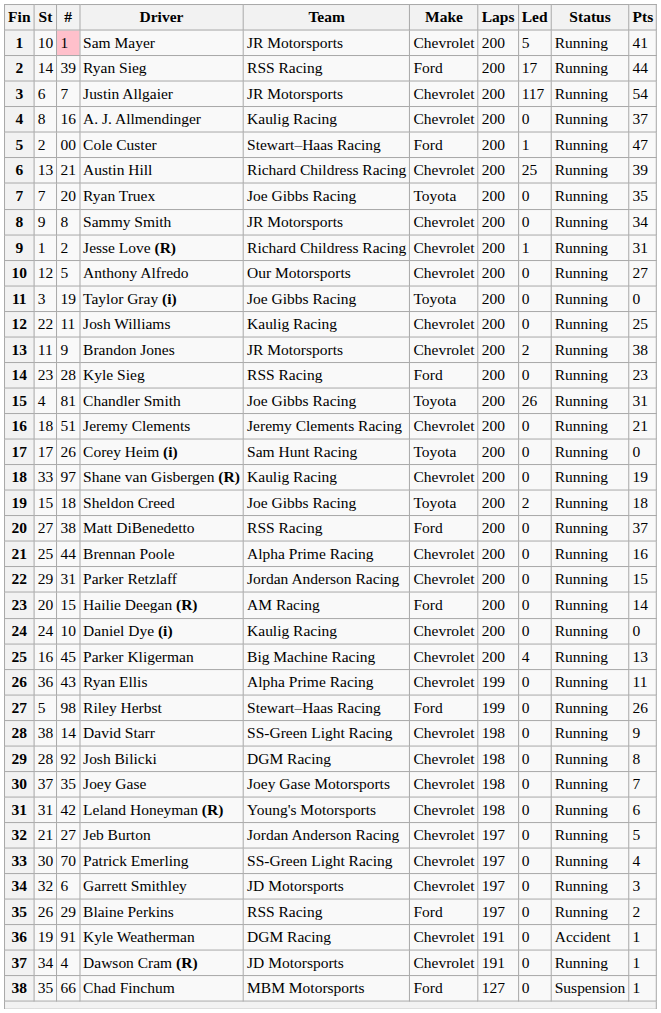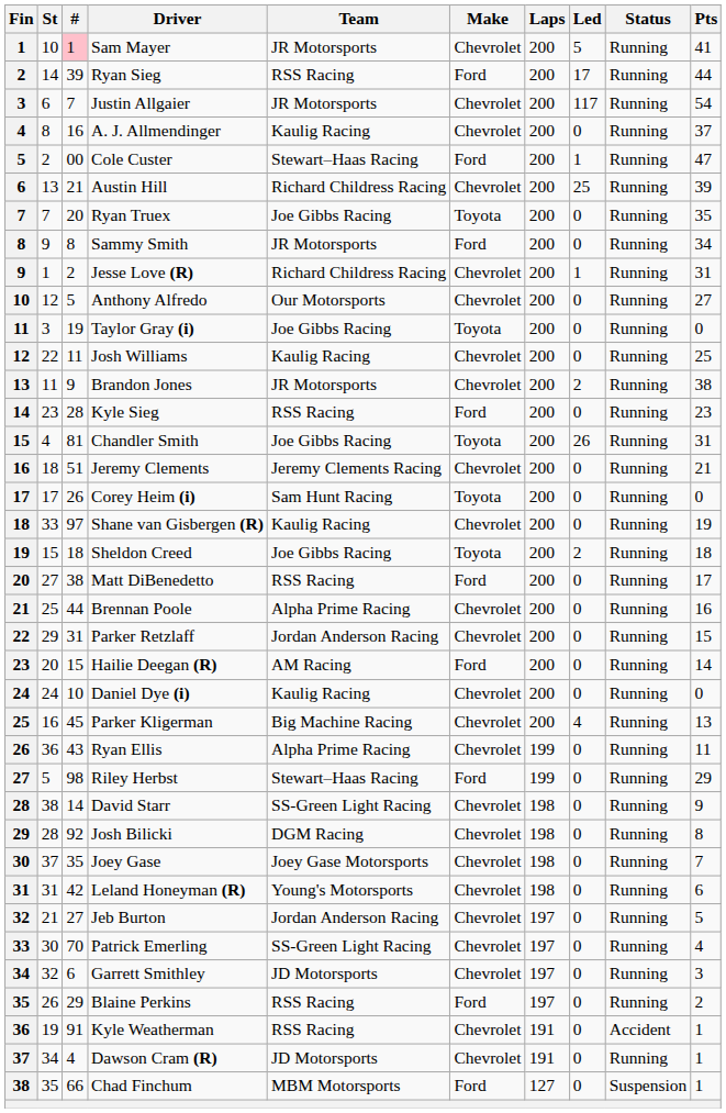Sammy Smith | Make: Chevrolet -> Ford
Matt DiBenedetto | Pts: 37 -> 17
Riley Herbst | Pts: 26 -> 29
Kyle Weatherman | Team: DGM Racing -> RSS Racing
